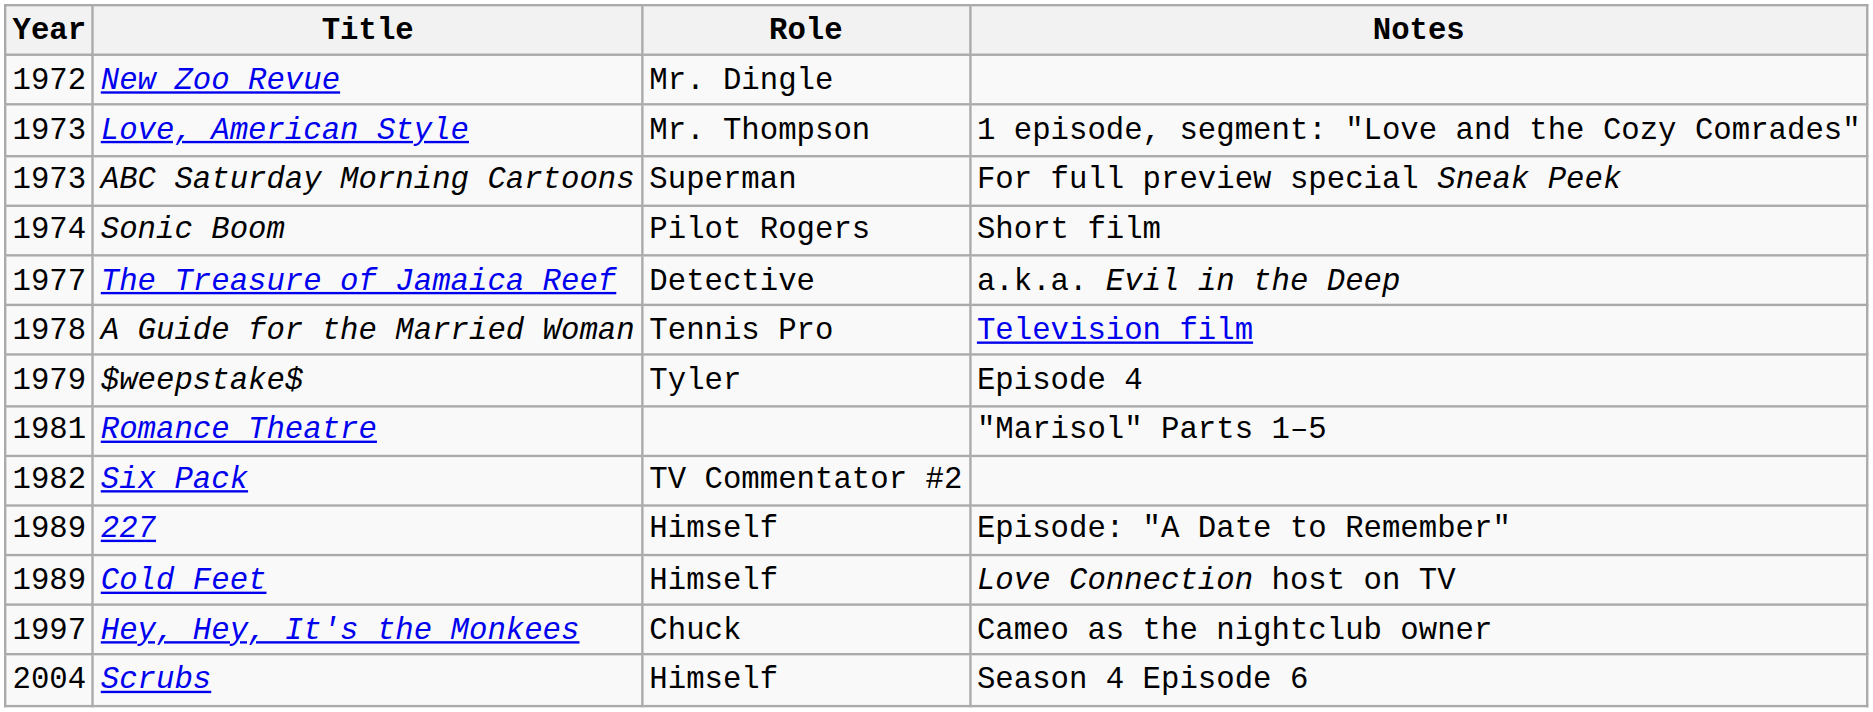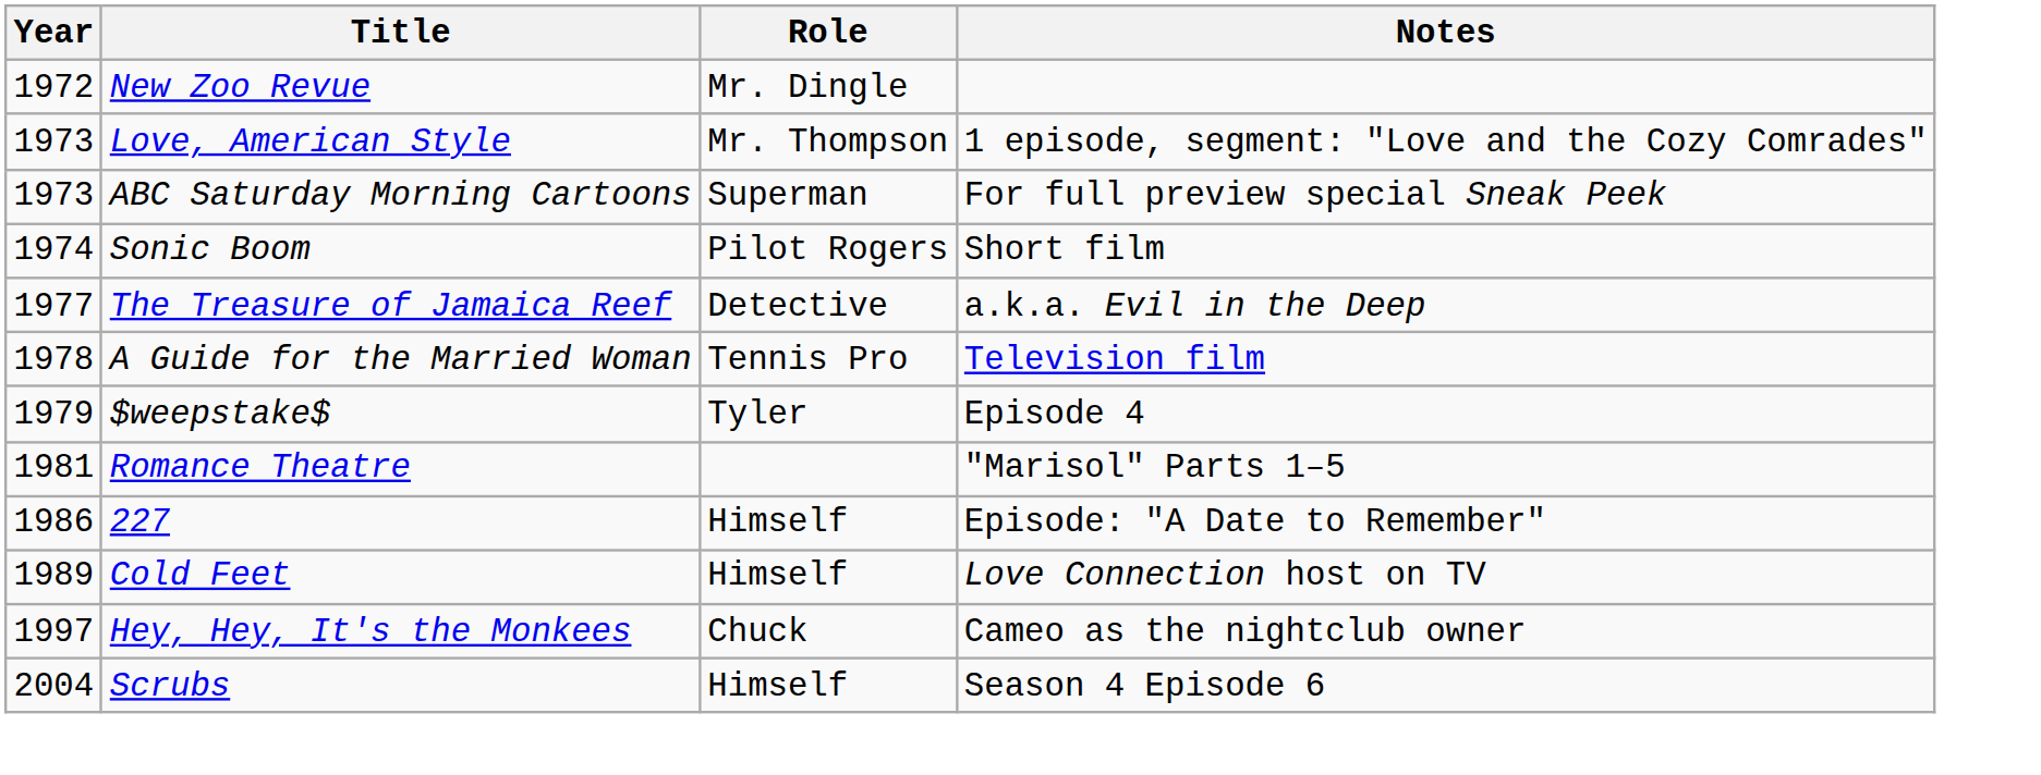- row: 1982 | Six Pack | TV Commentator #2
227 | Year: 1989 -> 1986
